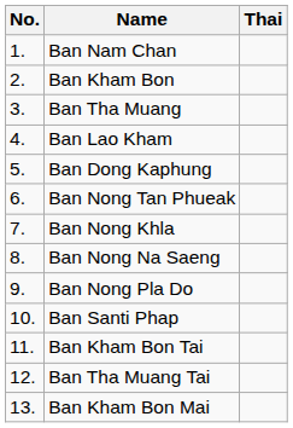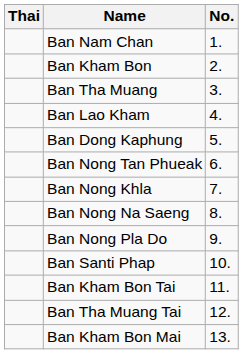columns swapped: No. <-> Thai
